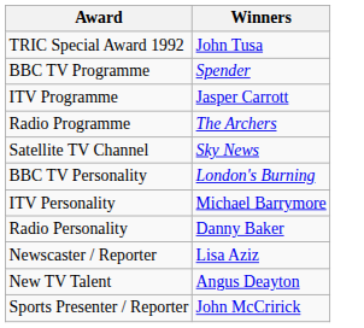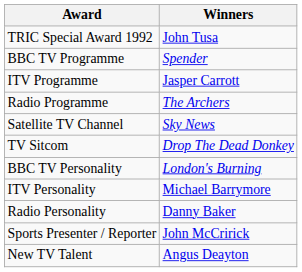+ row: TV Sitcom | Drop The Dead Donkey
- row: Newscaster / Reporter | Lisa Aziz
rows swapped: Sports Presenter / Reporter <-> New TV Talent
